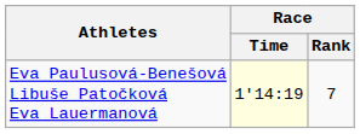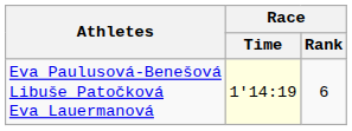Eva Paulusová-Benešová Libuše Patočková Eva Lauermanová | Race / Rank: 7 -> 6
